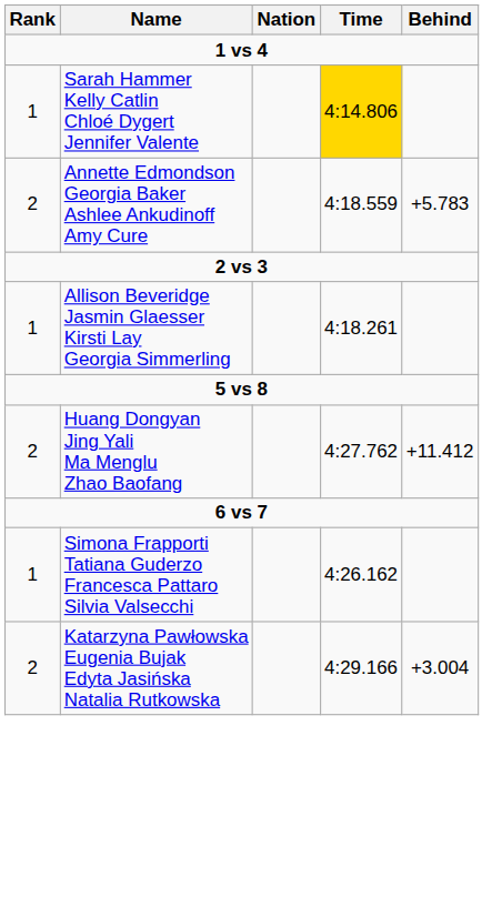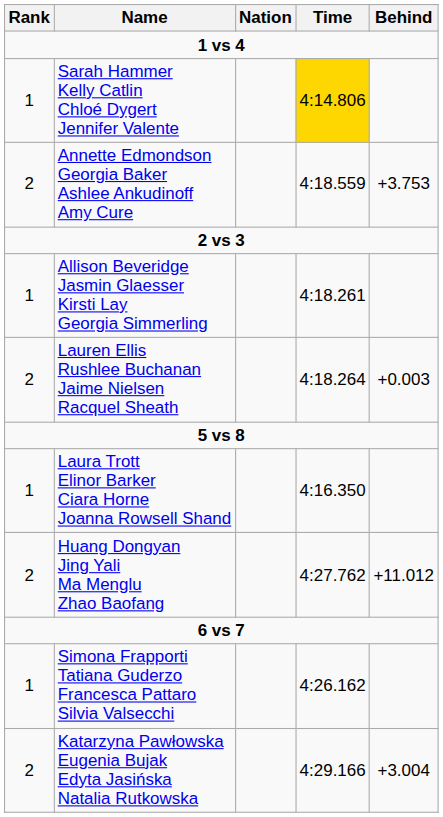Annette Edmondson Georgia Baker Ashlee Ankudinoff Amy Cure | Behind: +5.783 -> +3.753
+ row: 2 | Lauren Ellis Rushlee Buchanan Jaime Nielsen Racquel Sheath | 4:18.264 | +0.003
+ row: 1 | Laura Trott Elinor Barker Ciara Horne Joanna Rowsell Shand | 4:16.350
Huang Dongyan Jing Yali Ma Menglu Zhao Baofang | Behind: +11.412 -> +11.012
